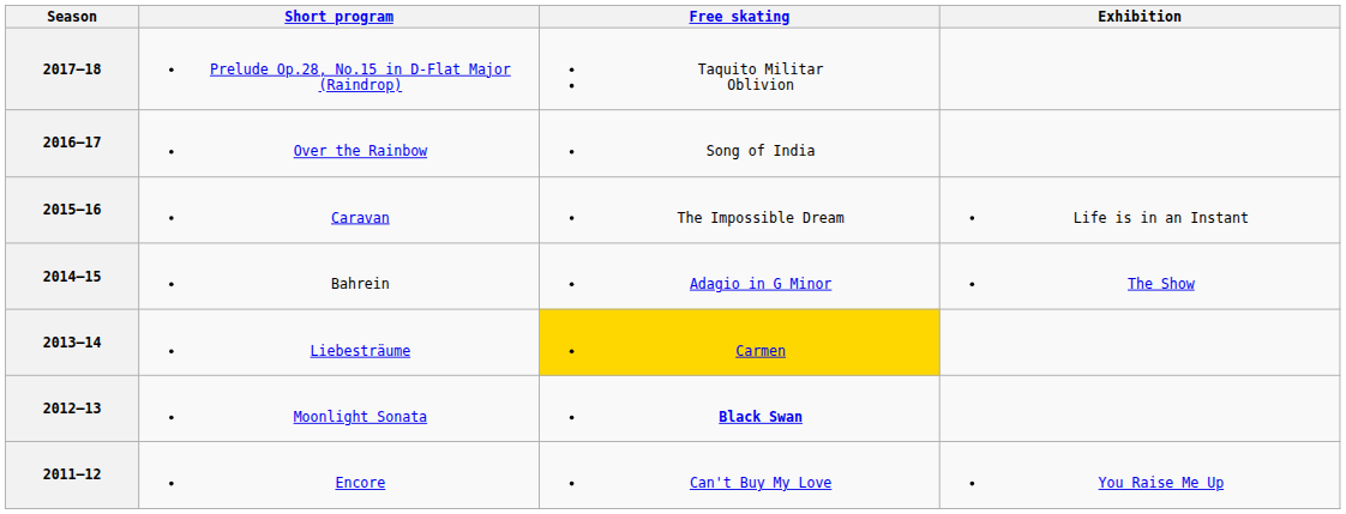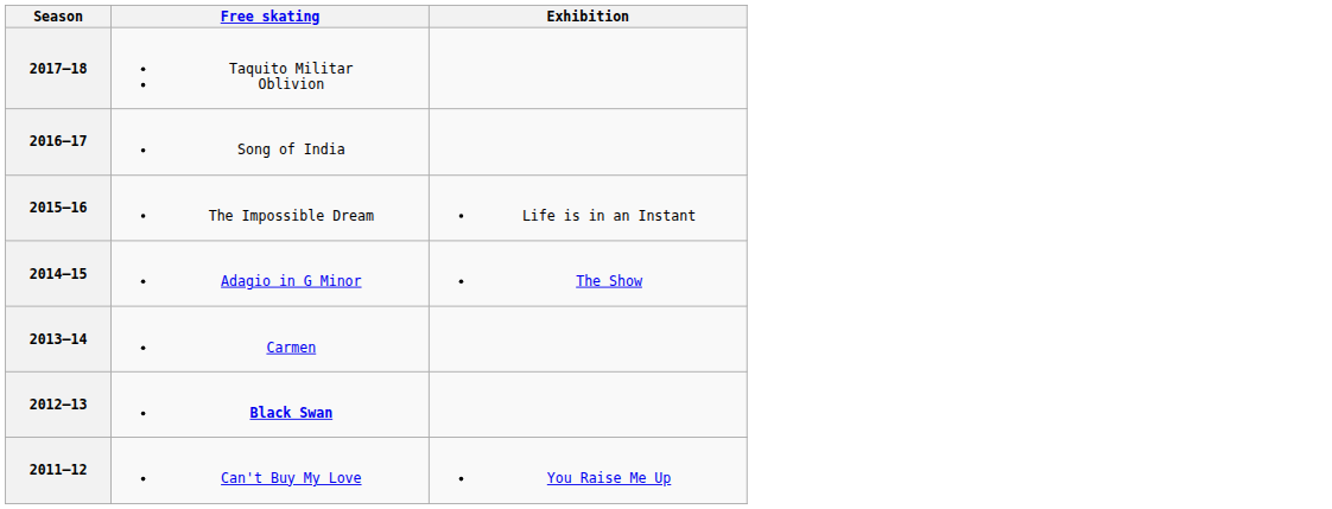- column: Short program | Prelude Op.28, No.15 in D-Flat Major (Raindrop) | Over the Rainbow | Caravan | Bahrein | Liebesträume | Moonlight Sonata | Encore
2013–14 | Free skating: gold background -> no background
